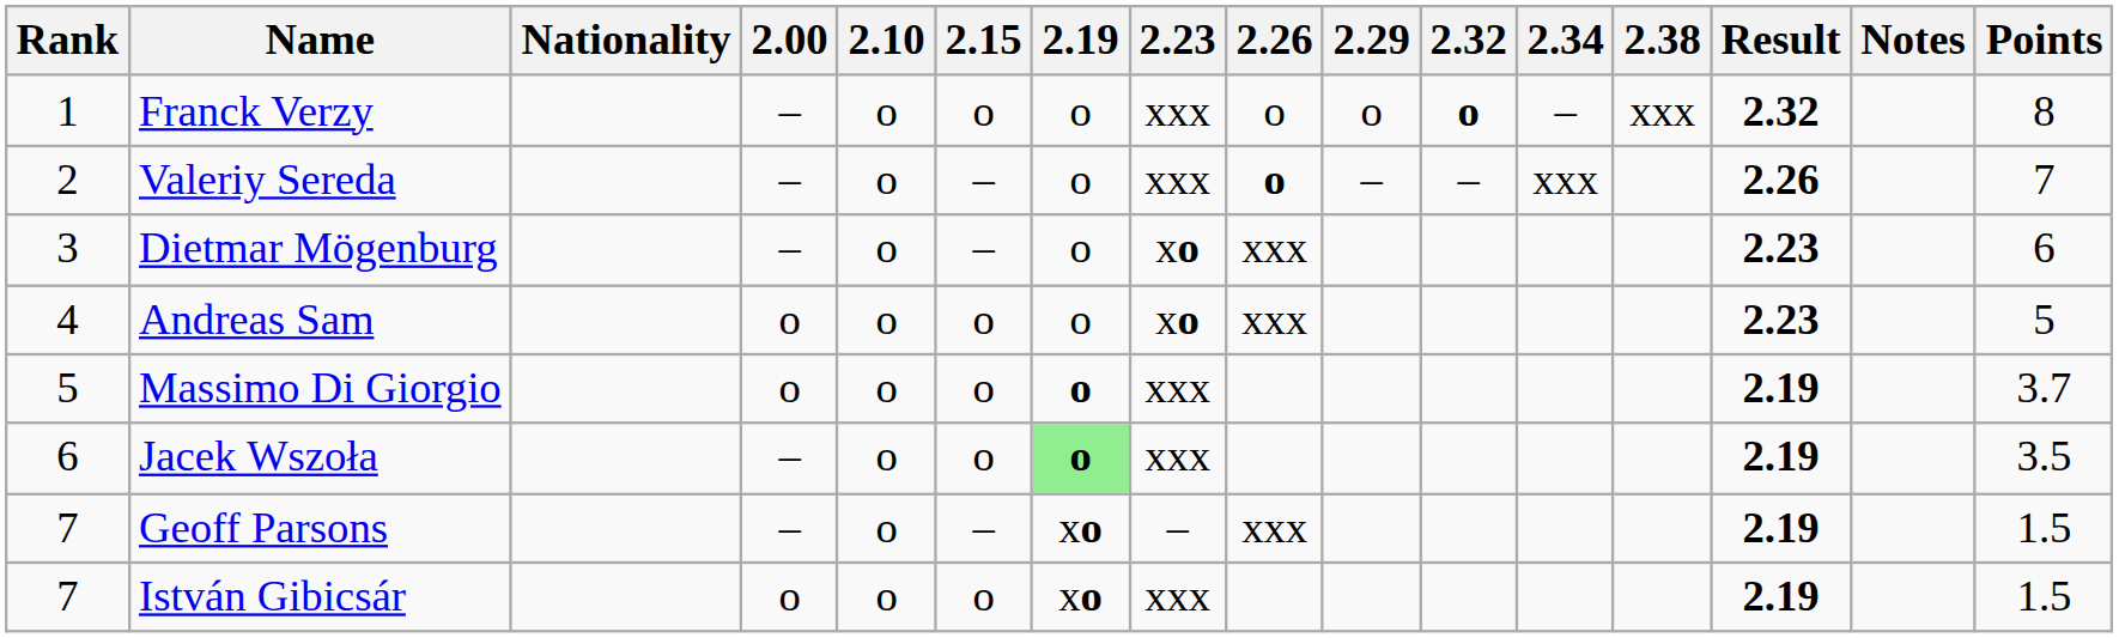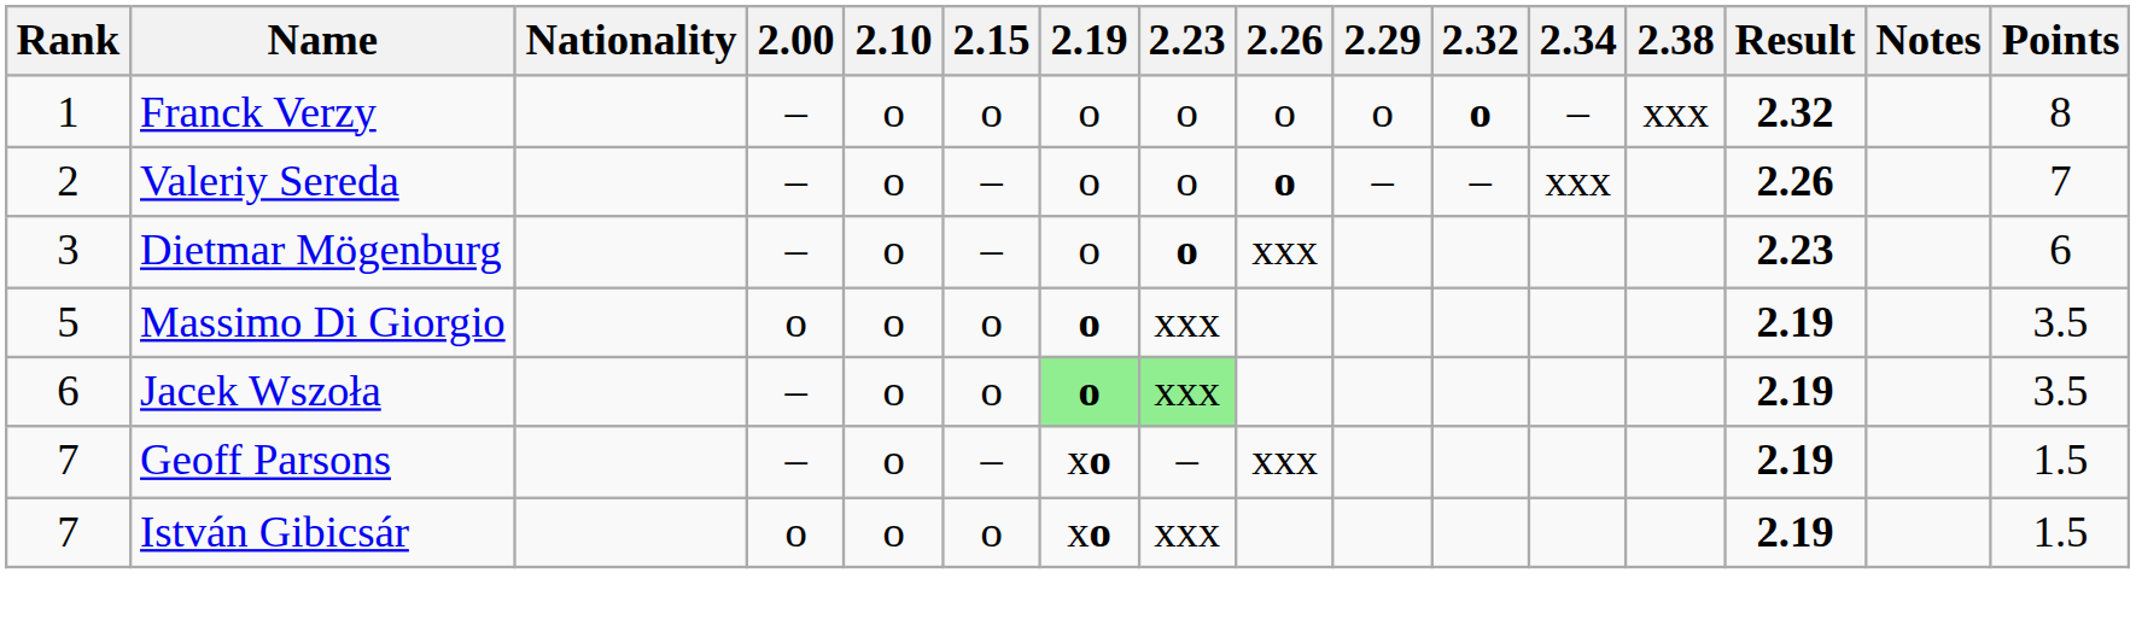Franck Verzy | 2.23: xxx -> o
Valeriy Sereda | 2.23: xxx -> o
Dietmar Mögenburg | 2.23: xo -> o
- row: 4 | Andreas Sam | o | o | o | o | xo | xxx | 2.23 | 5
Massimo Di Giorgio | Points: 3.7 -> 3.5
Jacek Wszoła | 2.23: no background -> lightgreen background
